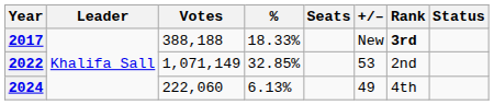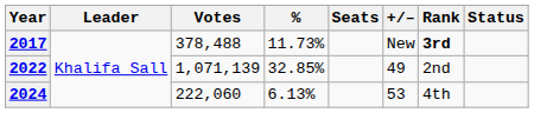2017 | Votes: 388,188 -> 378,488
2017 | %: 18.33% -> 11.73%
2022 | Votes: 1,071,149 -> 1,071,139
2022 | +/–: 53 -> 49
2024 | +/–: 49 -> 53
